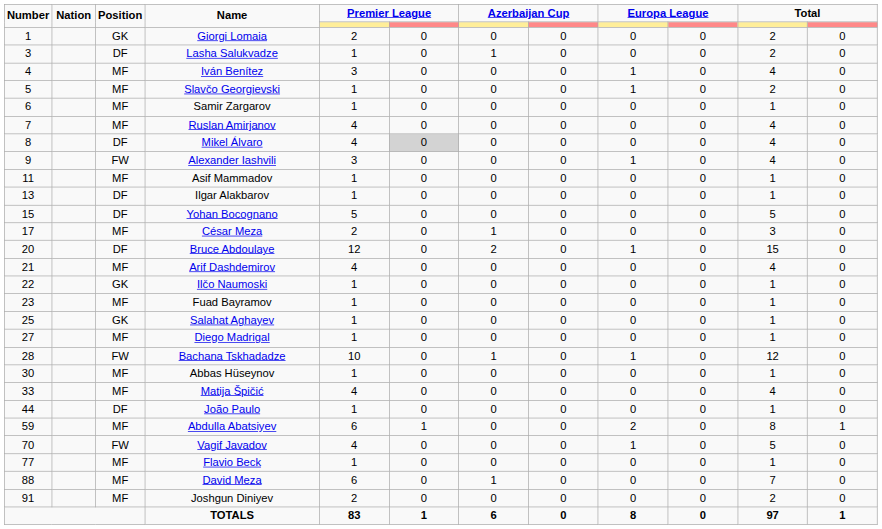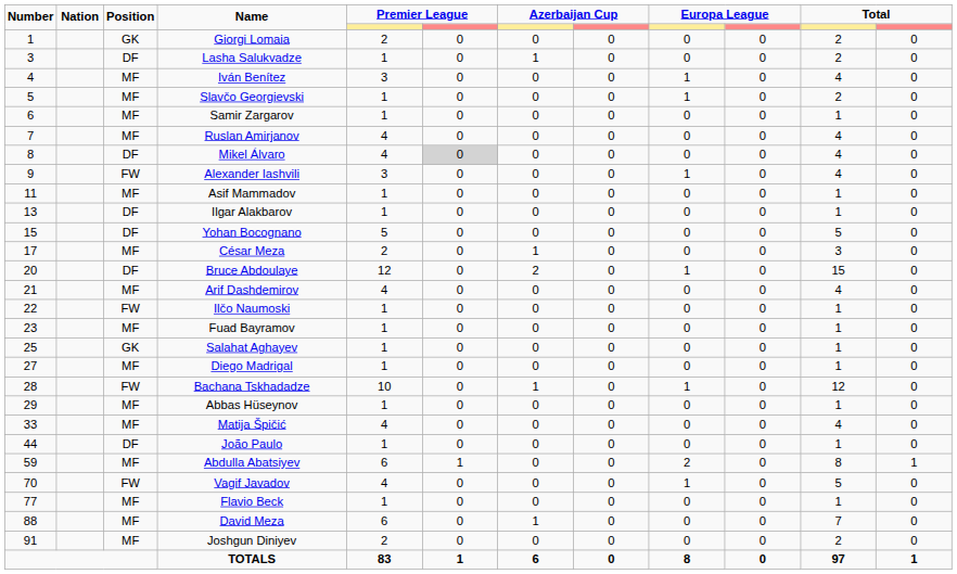Ilčo Naumoski | Position: GK -> FW
Abbas Hüseynov | Number: 30 -> 29
